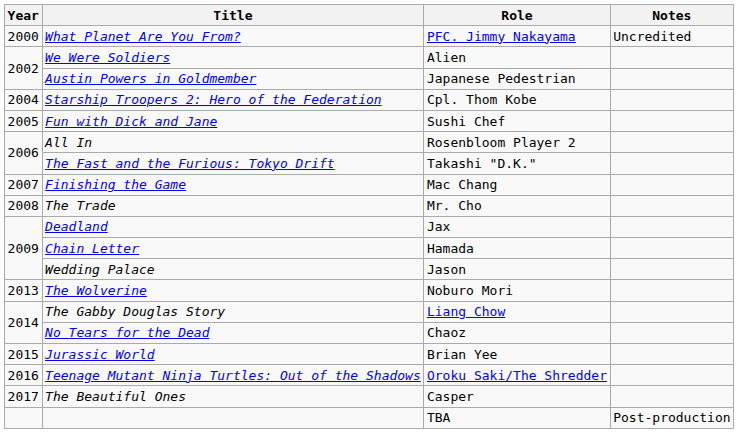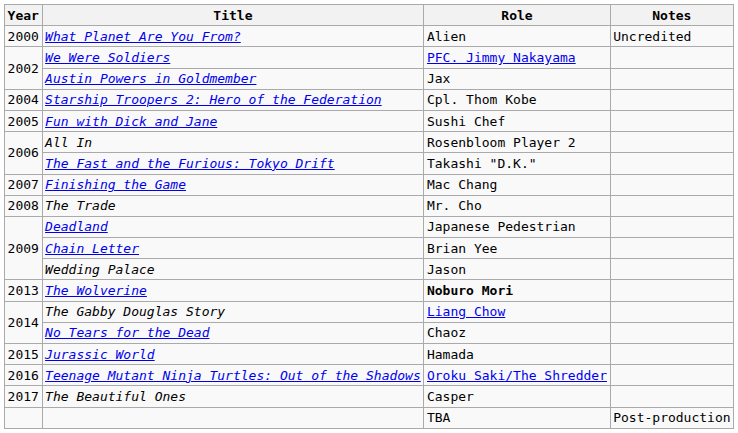What Planet Are You From? | Role: PFC. Jimmy Nakayama -> Alien
We Were Soldiers | Role: Alien -> PFC. Jimmy Nakayama
Austin Powers in Goldmember | Role: Japanese Pedestrian -> Jax
Deadland | Role: Jax -> Japanese Pedestrian
Chain Letter | Role: Hamada -> Brian Yee
The Wolverine | Role: normal -> bold
Jurassic World | Role: Brian Yee -> Hamada
